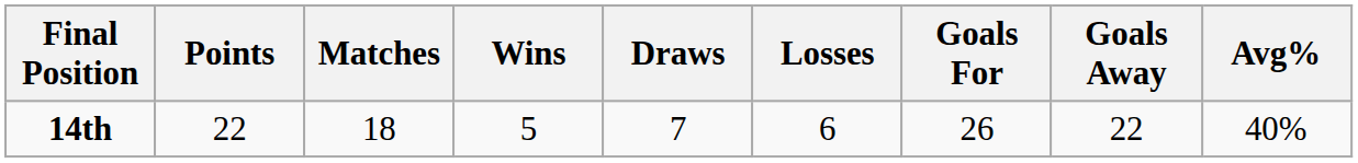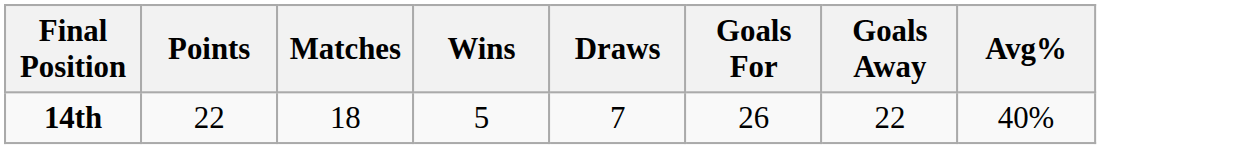- column: Losses | 6
